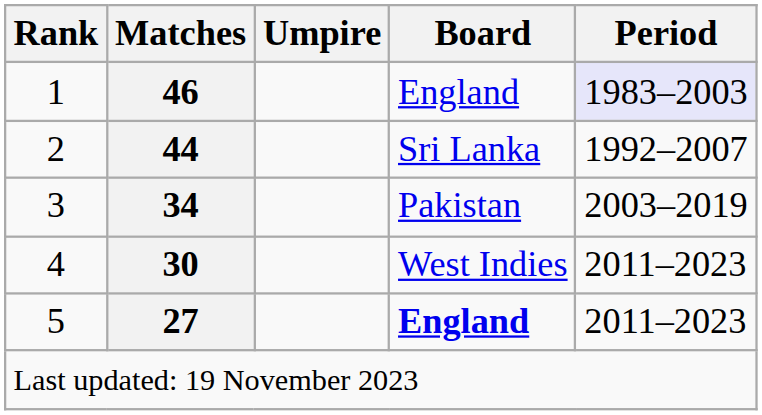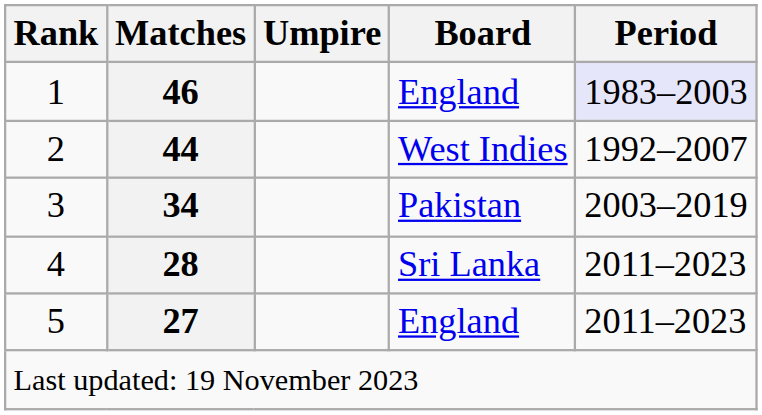2 | Board: Sri Lanka -> West Indies
4 | Matches: 30 -> 28
4 | Board: West Indies -> Sri Lanka
5 | Board: bold -> normal
